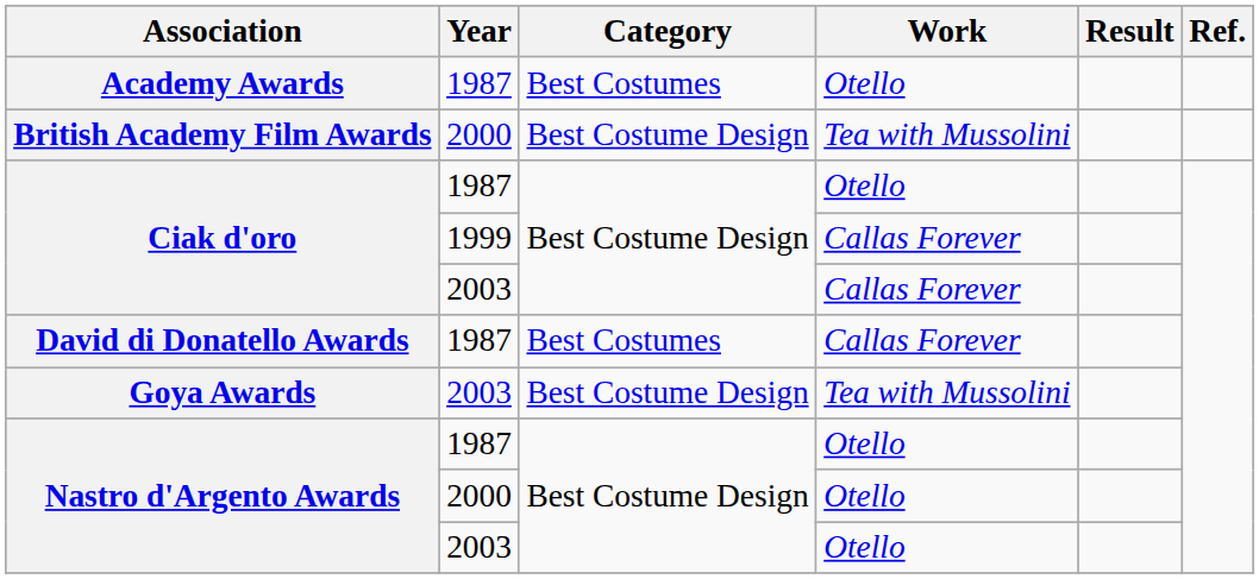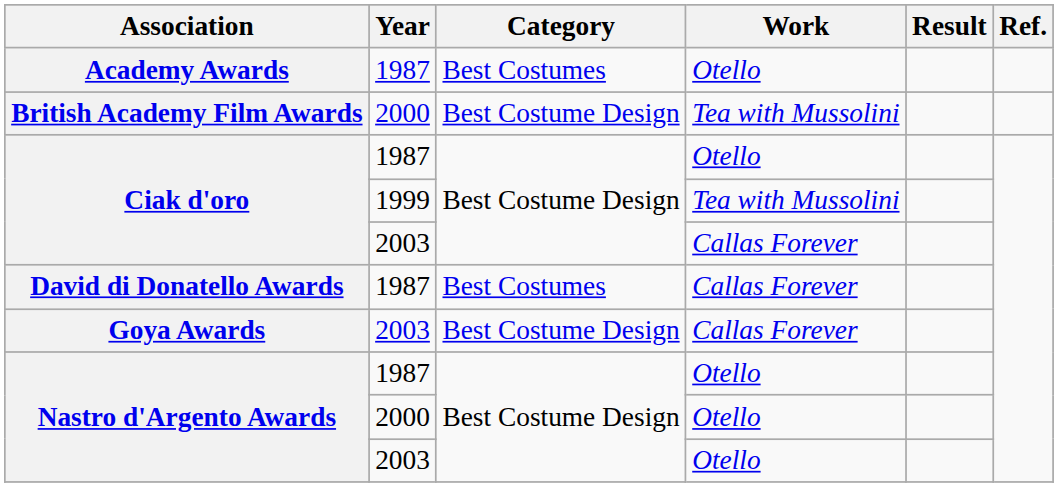Ciak d'oro / 1999 | Work: Callas Forever -> Tea with Mussolini
Goya Awards | Work: Tea with Mussolini -> Callas Forever
